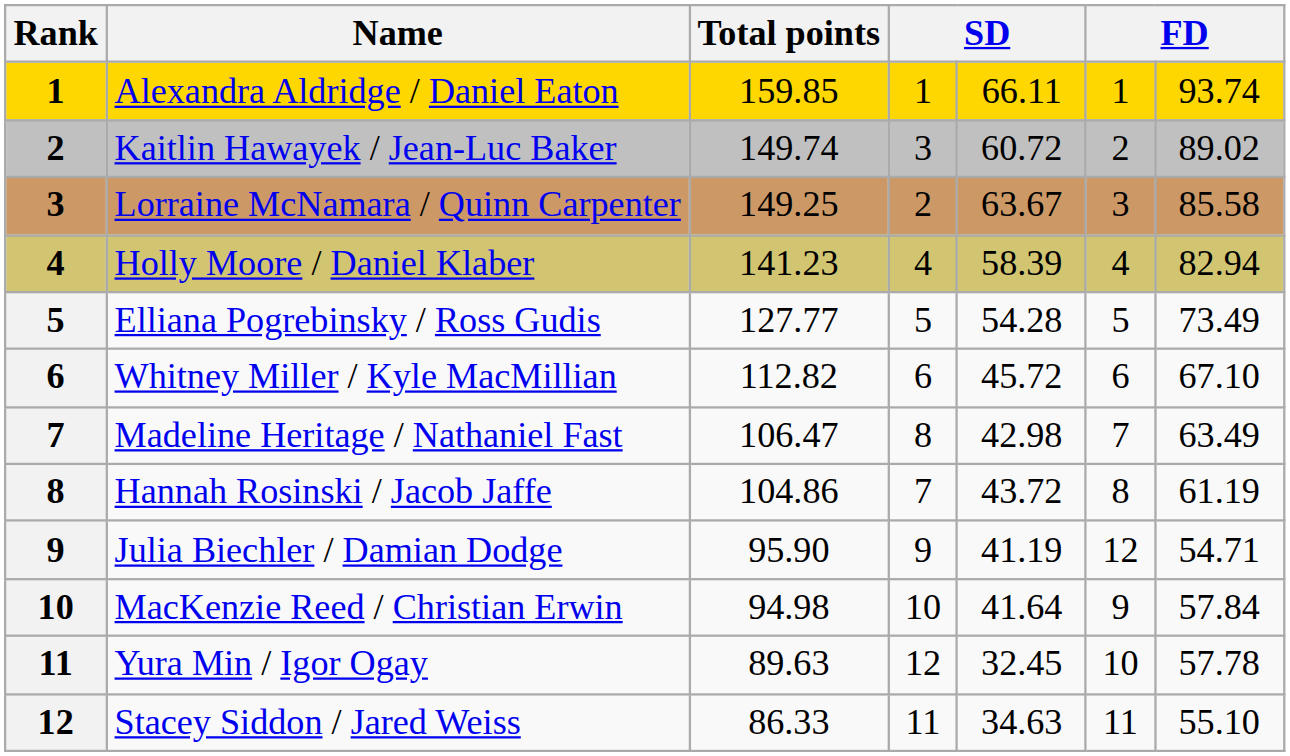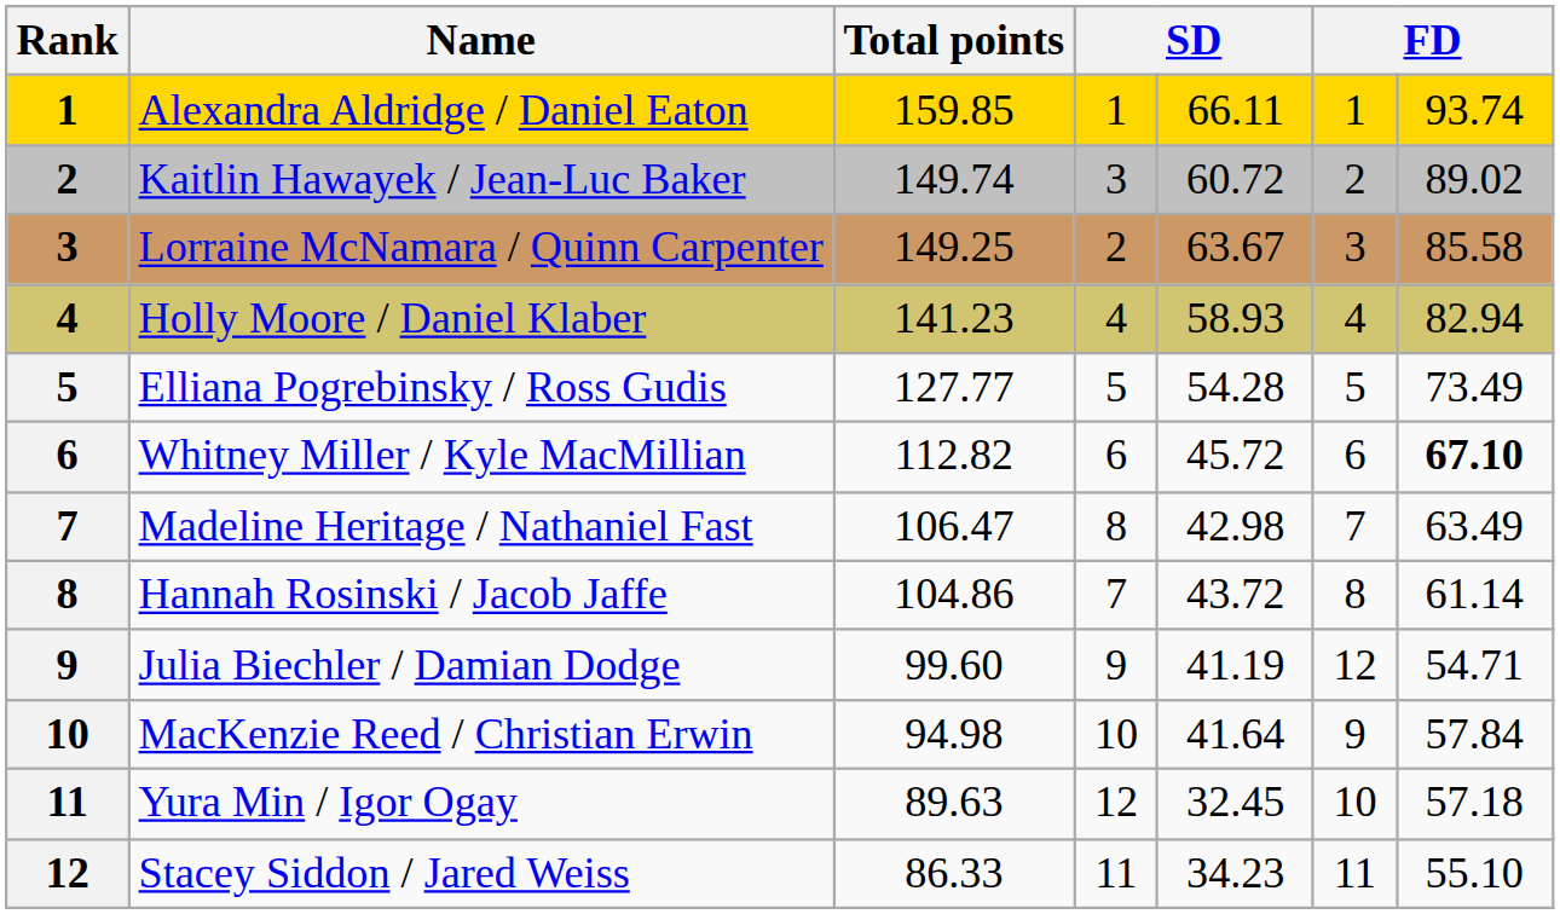Holly Moore / Daniel Klaber | column 5: 58.39 -> 58.93
Whitney Miller / Kyle MacMillian | column 7: normal -> bold
Hannah Rosinski / Jacob Jaffe | column 7: 61.19 -> 61.14
Julia Biechler / Damian Dodge | Total points: 95.90 -> 99.60
Yura Min / Igor Ogay | column 7: 57.78 -> 57.18
Stacey Siddon / Jared Weiss | column 5: 34.63 -> 34.23
